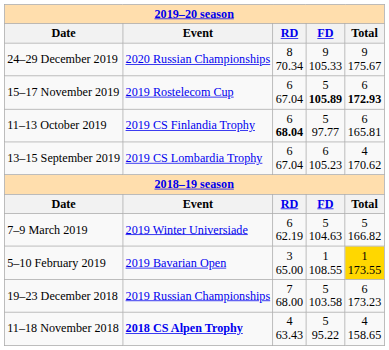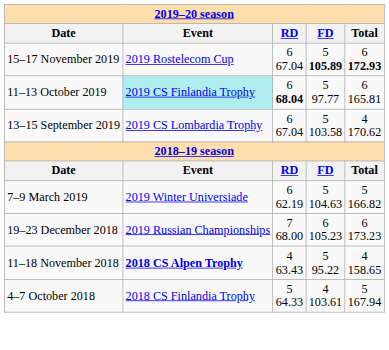- row: 24–29 December 2019 | 2020 Russian Championships | 8 70.34 | 9 105.33 | 9 175.67
11–13 October 2019 | Event: no background -> paleturquoise background
13–15 September 2019 | FD: 6 105.23 -> 5 103.58
- row: 5–10 February 2019 | 2019 Bavarian Open | 3 65.00 | 1 108.55 | 1 173.55
19–23 December 2018 | FD: 5 103.58 -> 6 105.23
+ row: 4–7 October 2018 | 2018 CS Finlandia Trophy | 5 64.33 | 4 103.61 | 5 167.94
